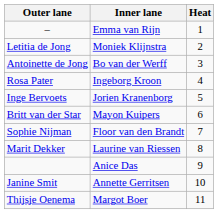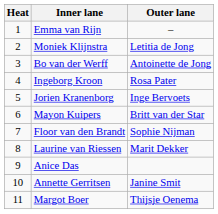columns swapped: Heat <-> Outer lane
